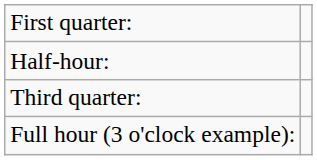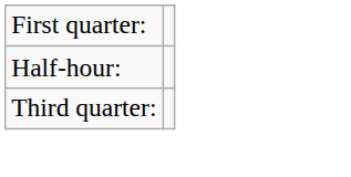- row: Full hour (3 o'clock example):
